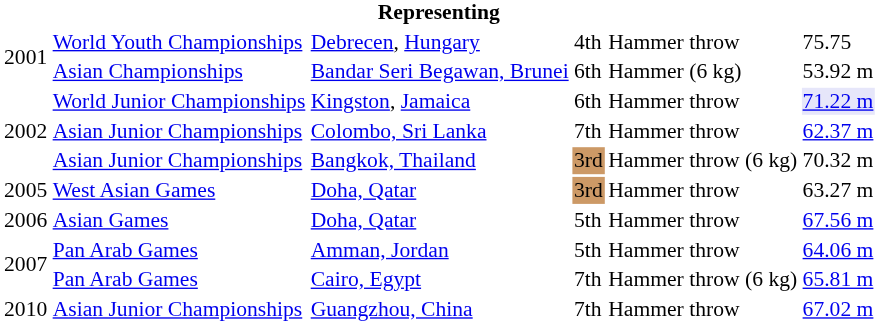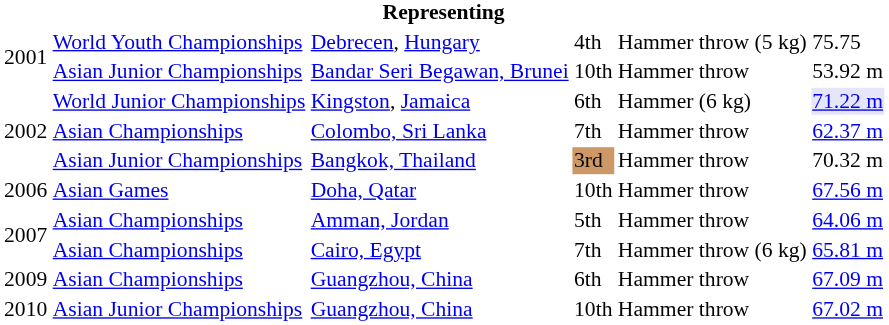Debrecen, Hungary | column 5: Hammer throw -> Hammer throw (5 kg)
Bandar Seri Begawan, Brunei | column 2: Asian Championships -> Asian Junior Championships
Bandar Seri Begawan, Brunei | column 4: 6th -> 10th
Bandar Seri Begawan, Brunei | column 5: Hammer (6 kg) -> Hammer throw
Kingston, Jamaica | column 5: Hammer throw -> Hammer (6 kg)
Colombo, Sri Lanka | column 2: Asian Junior Championships -> Asian Championships
Bangkok, Thailand | column 5: Hammer throw (6 kg) -> Hammer throw
- row: 2005 | West Asian Games | Doha, Qatar | 3rd | Hammer throw | 63.27 m
2006 / Doha, Qatar | column 4: 5th -> 10th
Amman, Jordan | column 2: Pan Arab Games -> Asian Championships
Cairo, Egypt | column 2: Pan Arab Games -> Asian Championships
+ row: 2009 | Asian Championships | Guangzhou, China | 6th | Hammer throw | 67.09 m
2010 / Guangzhou, China | column 4: 7th -> 10th
